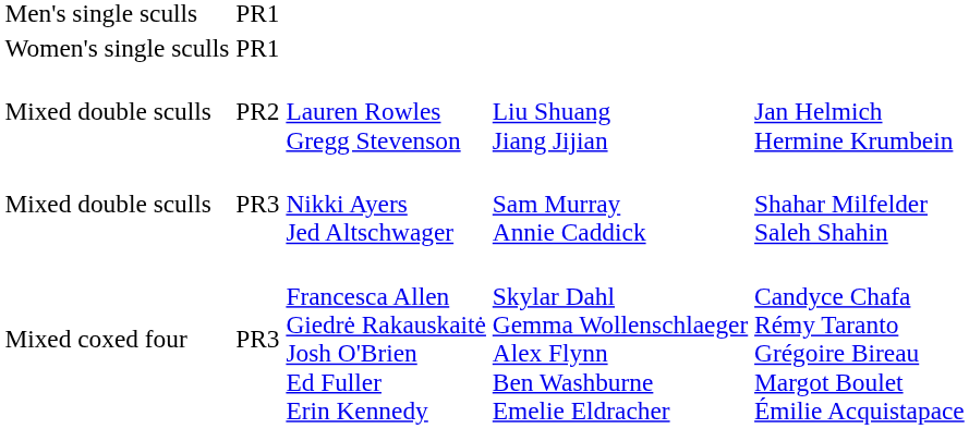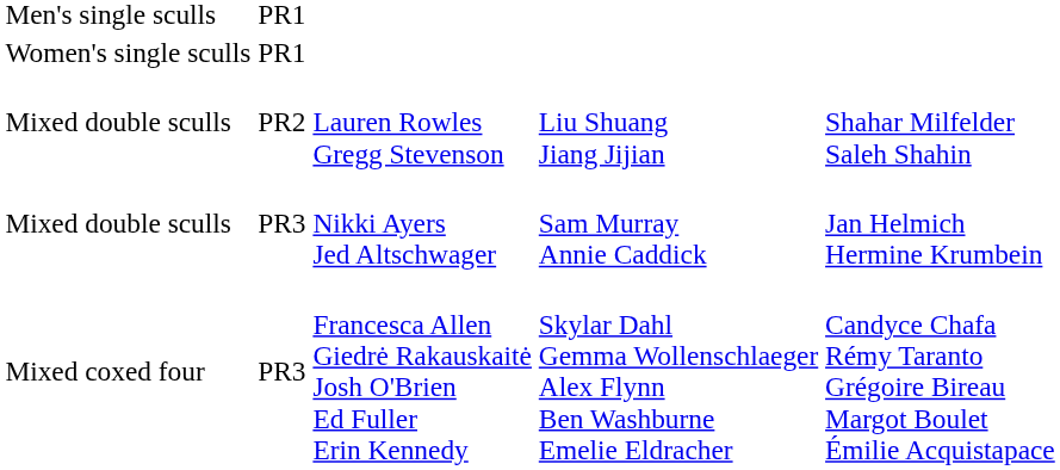Lauren Rowles Gregg Stevenson | column 5: Jan Helmich Hermine Krumbein -> Shahar Milfelder Saleh Shahin
Nikki Ayers Jed Altschwager | column 5: Shahar Milfelder Saleh Shahin -> Jan Helmich Hermine Krumbein
